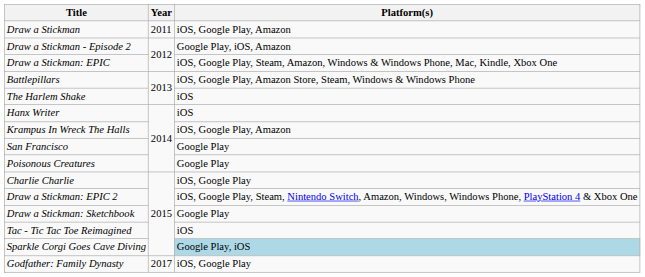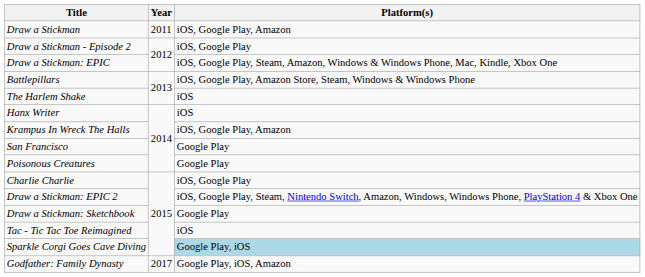Draw a Stickman - Episode 2 | Platform(s): Google Play, iOS, Amazon -> iOS, Google Play
Godfather: Family Dynasty | Platform(s): iOS, Google Play -> Google Play, iOS, Amazon
